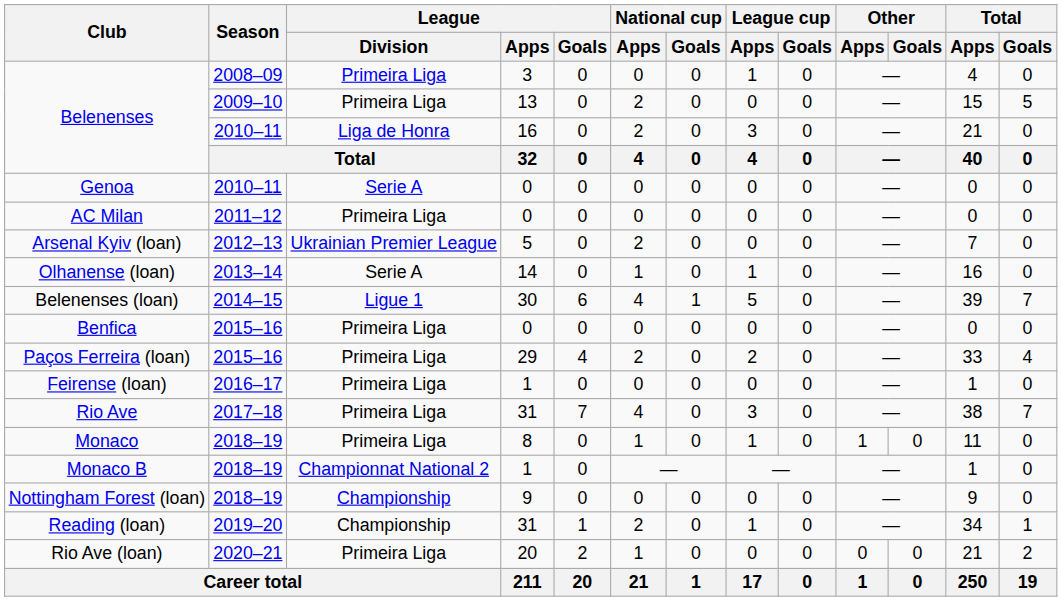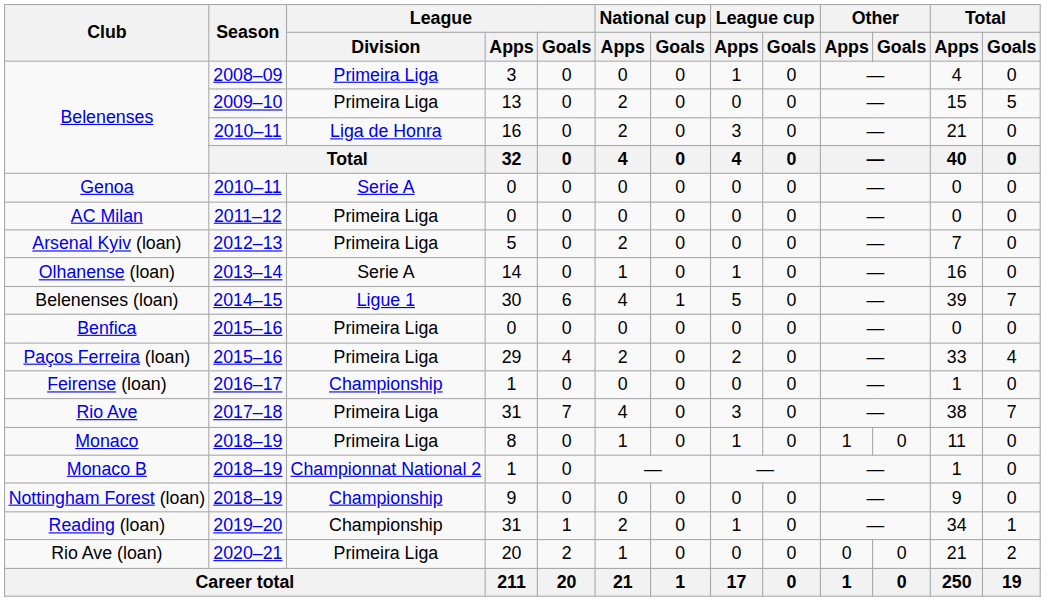Arsenal Kyiv (loan) | League / Division: Ukrainian Premier League -> Primeira Liga
Feirense (loan) | League / Division: Primeira Liga -> Championship
